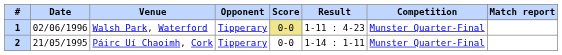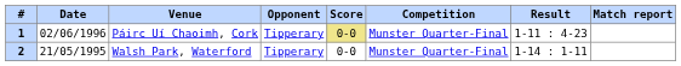columns swapped: Result <-> Competition
1 | Venue: Walsh Park, Waterford -> Páirc Uí Chaoimh, Cork
2 | Venue: Páirc Uí Chaoimh, Cork -> Walsh Park, Waterford
